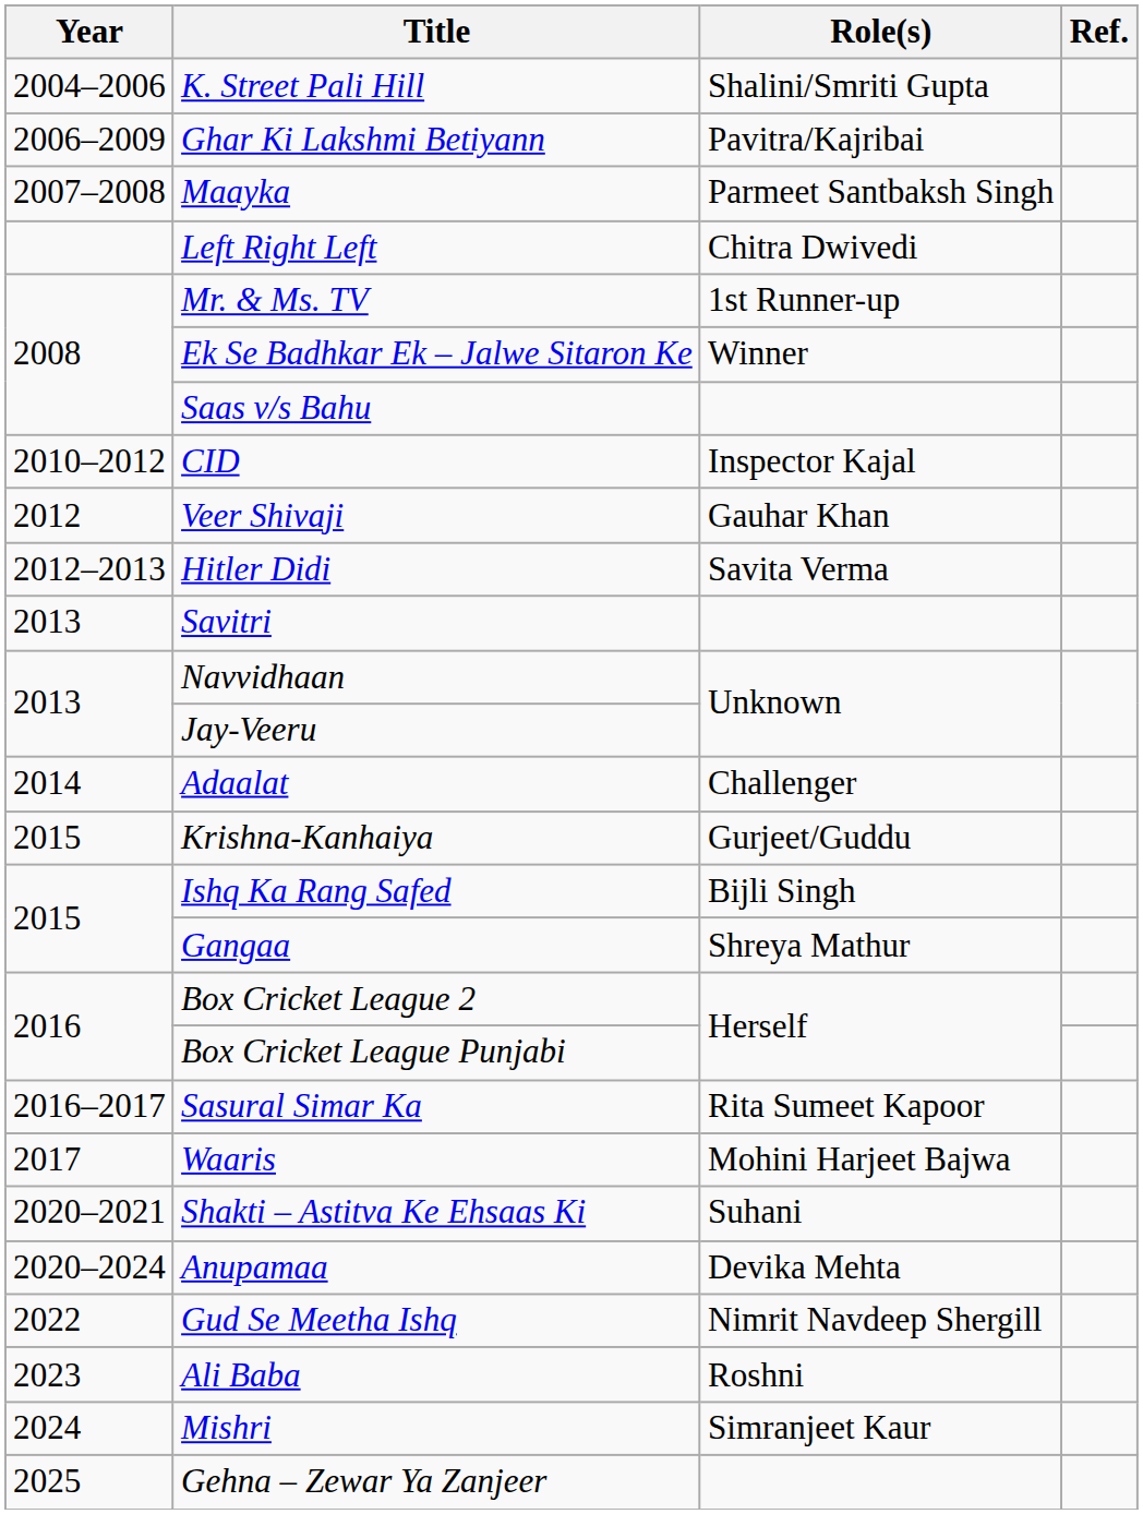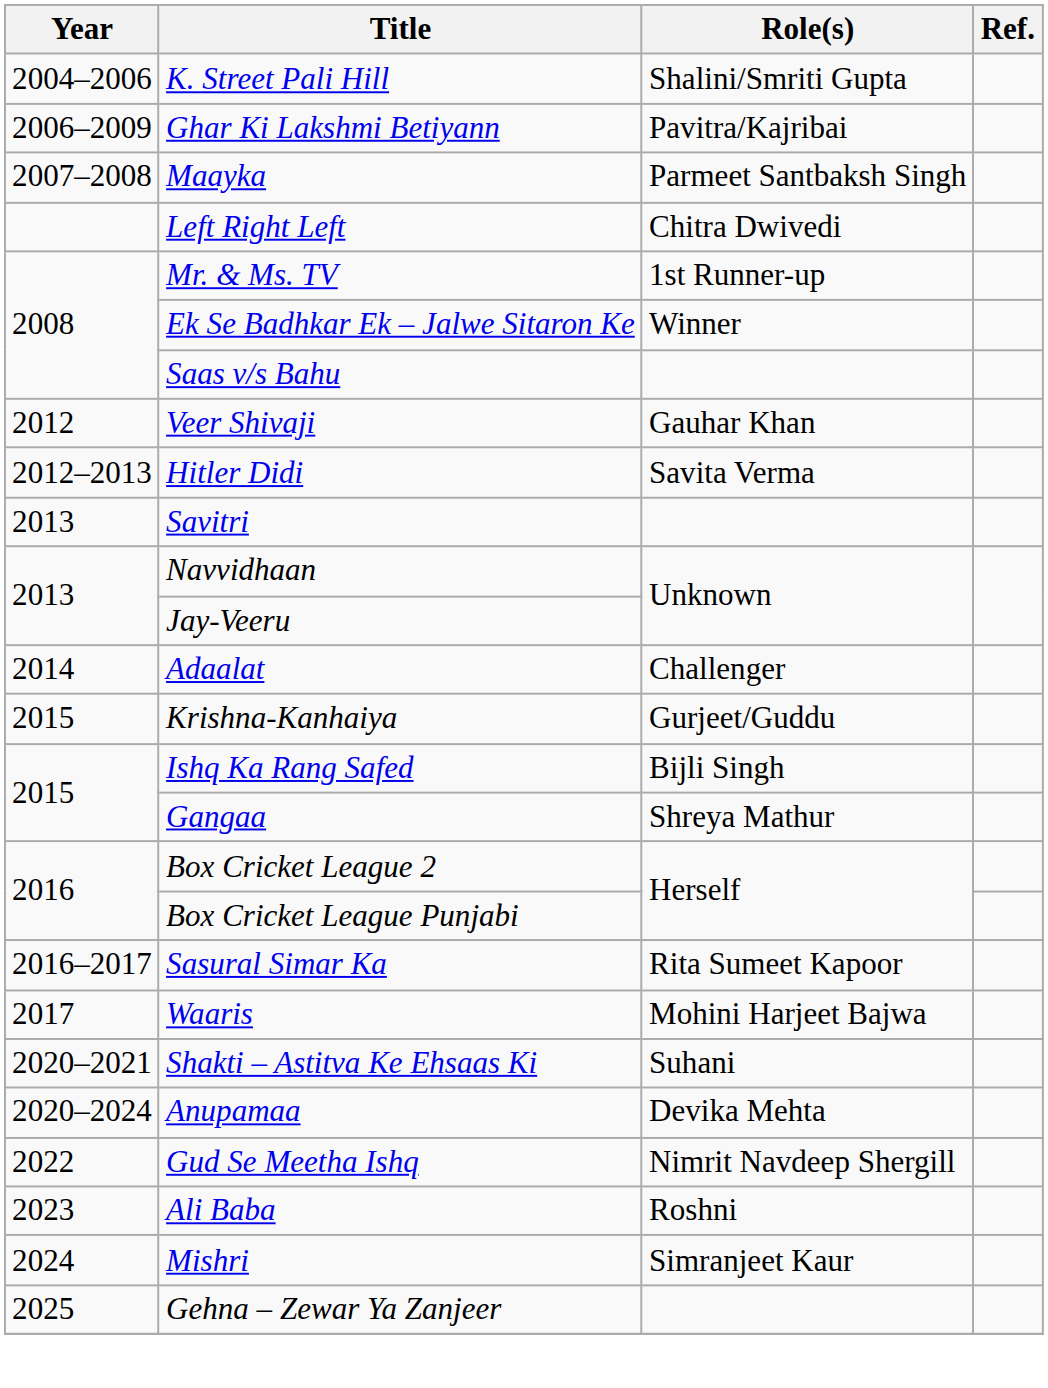- row: 2010–2012 | CID | Inspector Kajal
